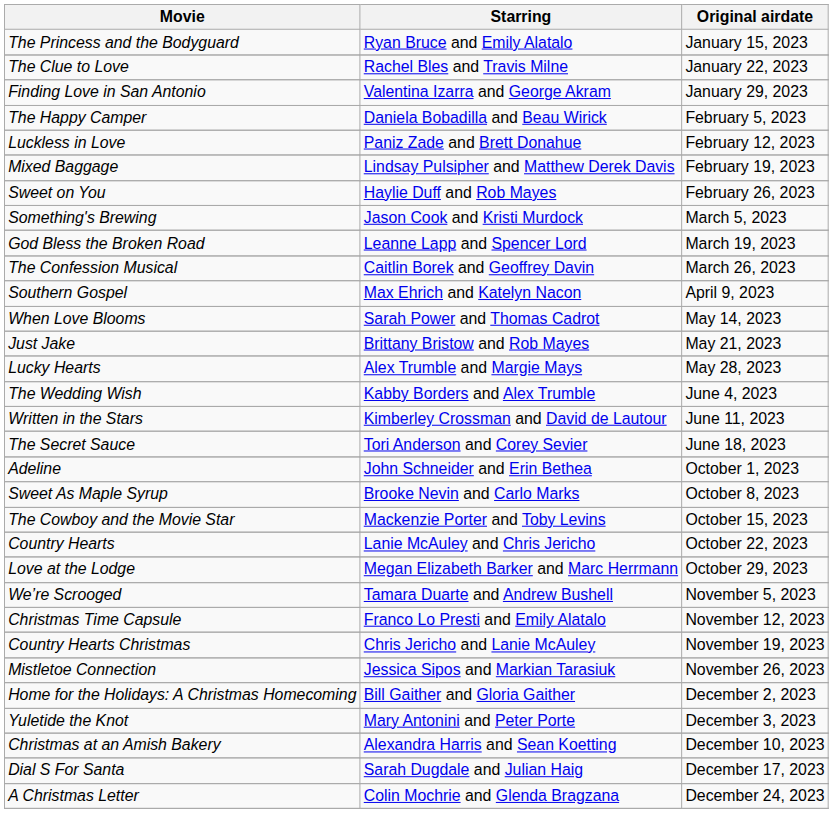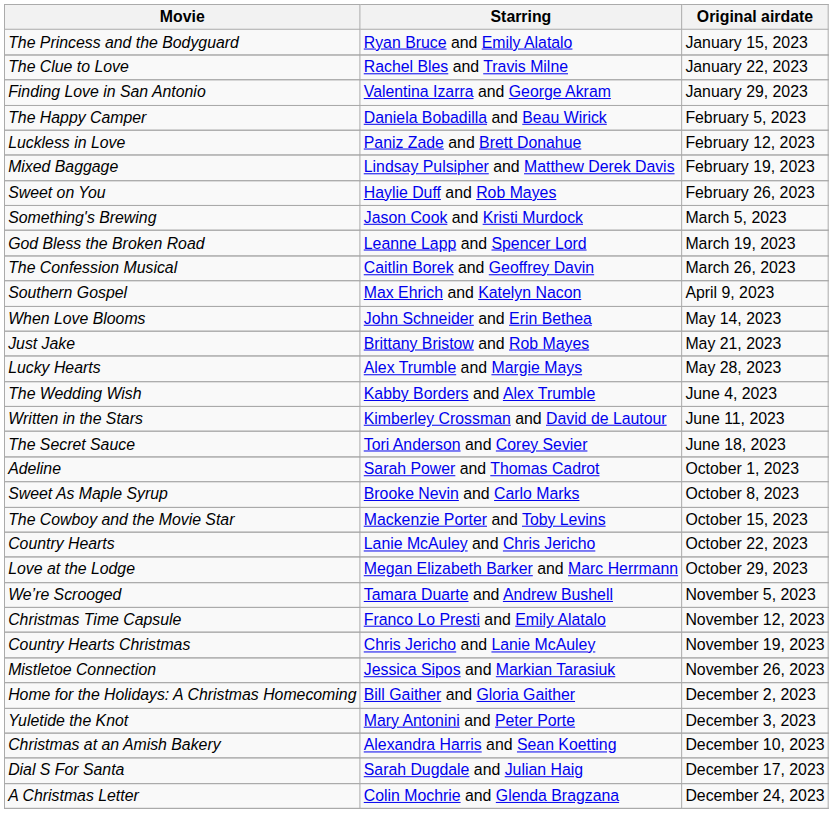When Love Blooms | Starring: Sarah Power and Thomas Cadrot -> John Schneider and Erin Bethea
Adeline | Starring: John Schneider and Erin Bethea -> Sarah Power and Thomas Cadrot
